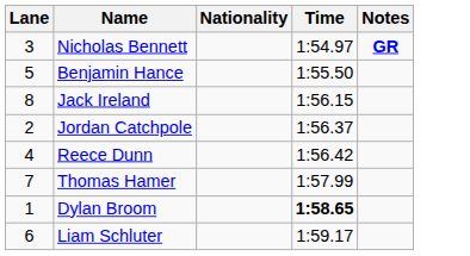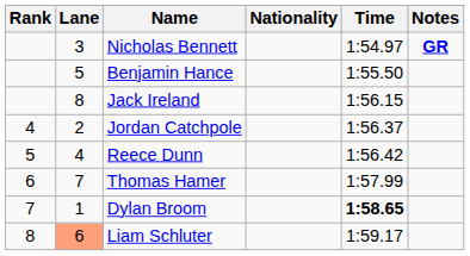+ column: Rank | 4 | 5 | 6 | 7 | 8
Liam Schluter | Lane: no background -> lightsalmon background
